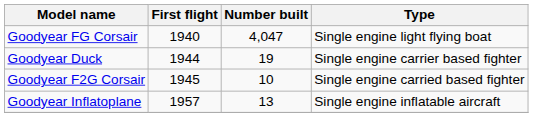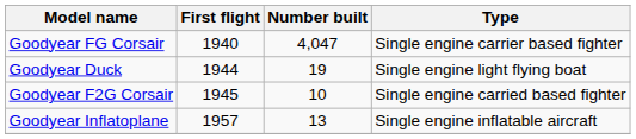Goodyear FG Corsair | Type: Single engine light flying boat -> Single engine carrier based fighter
Goodyear Duck | Type: Single engine carrier based fighter -> Single engine light flying boat
